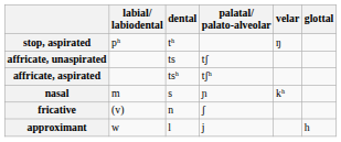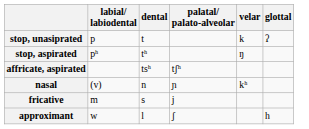+ row: stop, unasiprated | p | t | k | ʔ
- row: affricate, unaspirated | ts | tʃ
nasal | labial/ labiodental: m -> (v)
nasal | dental: s -> n
fricative | labial/ labiodental: (v) -> m
fricative | dental: n -> s
fricative | palatal/ palato-alveolar: ʃ -> j
approximant | palatal/ palato-alveolar: j -> ʃ
